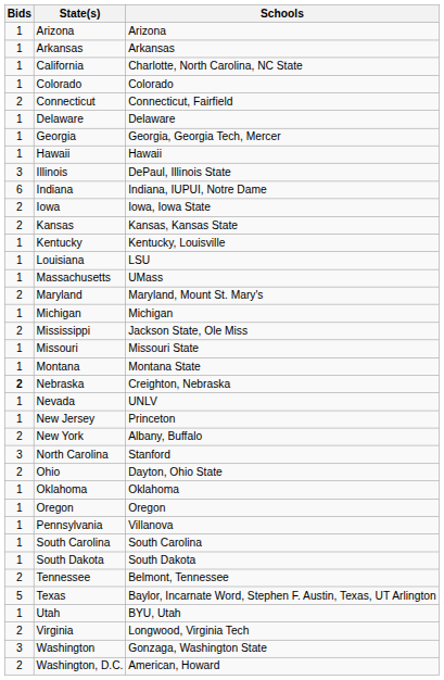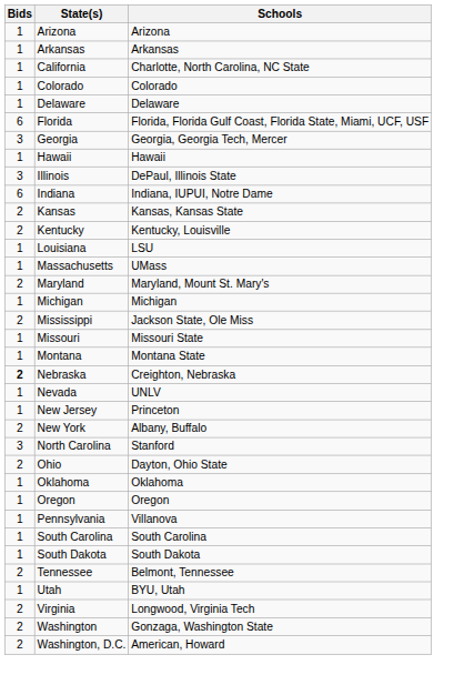- row: 2 | Connecticut | Connecticut, Fairfield
+ row: 6 | Florida | Florida, Florida Gulf Coast, Florida State, Miami, UCF, USF
Georgia | Bids: 1 -> 3
- row: 2 | Iowa | Iowa, Iowa State
Kentucky | Bids: 1 -> 2
- row: 5 | Texas | Baylor, Incarnate Word, Stephen F. Austin, Texas, UT Arlington
Washington | Bids: 3 -> 2
